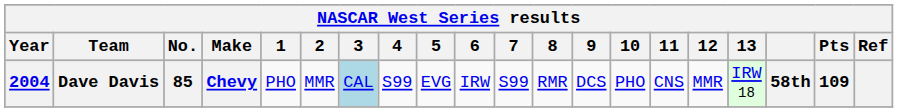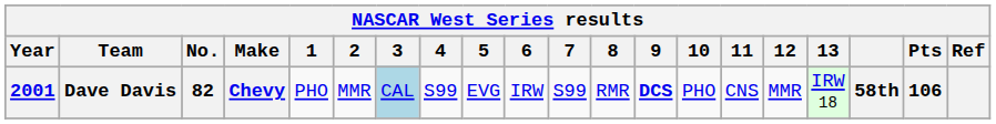Dave Davis | Year: 2004 -> 2001
Dave Davis | No.: 85 -> 82
Dave Davis | 9: normal -> bold
Dave Davis | Pts: 109 -> 106
